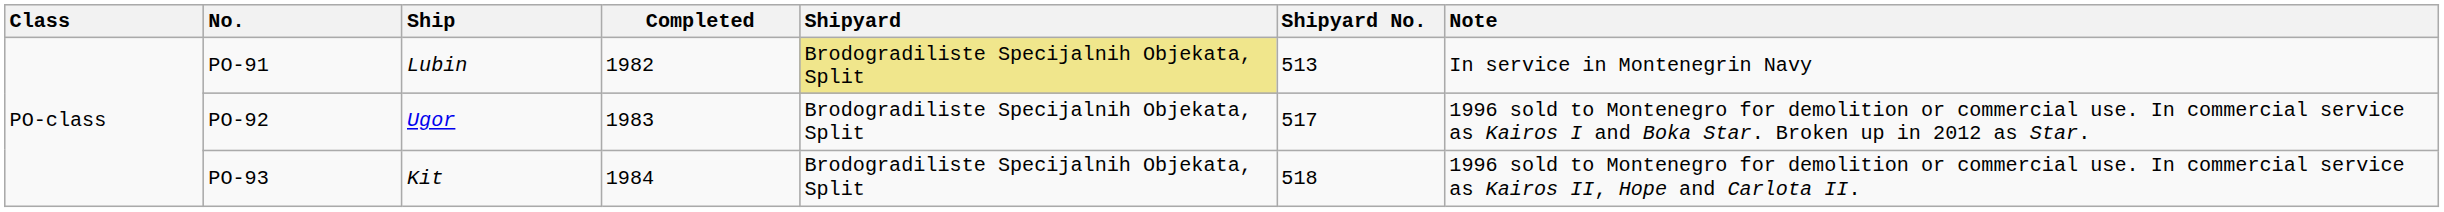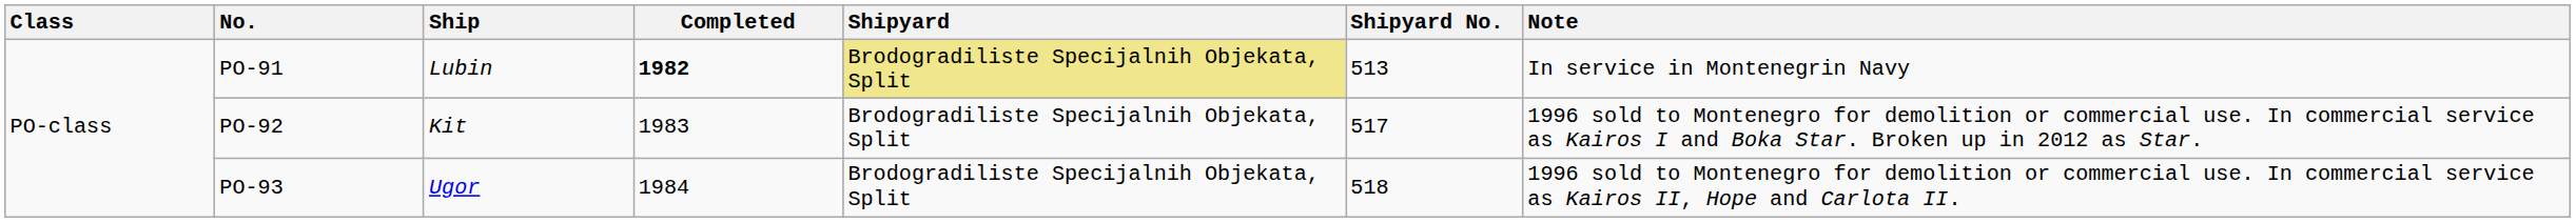PO-91 | Completed: normal -> bold
PO-92 | Ship: Ugor -> Kit
PO-93 | Ship: Kit -> Ugor
